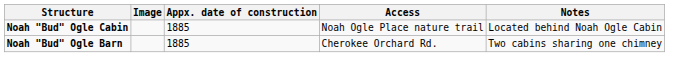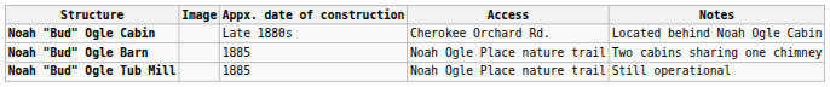Noah "Bud" Ogle Cabin | Appx. date of construction: 1885 -> Late 1880s
Noah "Bud" Ogle Cabin | Access: Noah Ogle Place nature trail -> Cherokee Orchard Rd.
Noah "Bud" Ogle Barn | Access: Cherokee Orchard Rd. -> Noah Ogle Place nature trail
+ row: Noah "Bud" Ogle Tub Mill | 1885 | Noah Ogle Place nature trail | Still operational
